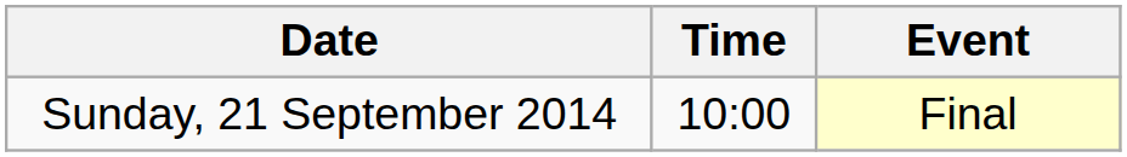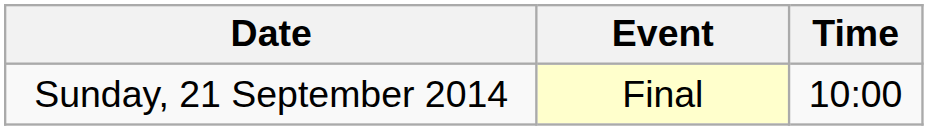columns swapped: Time <-> Event
